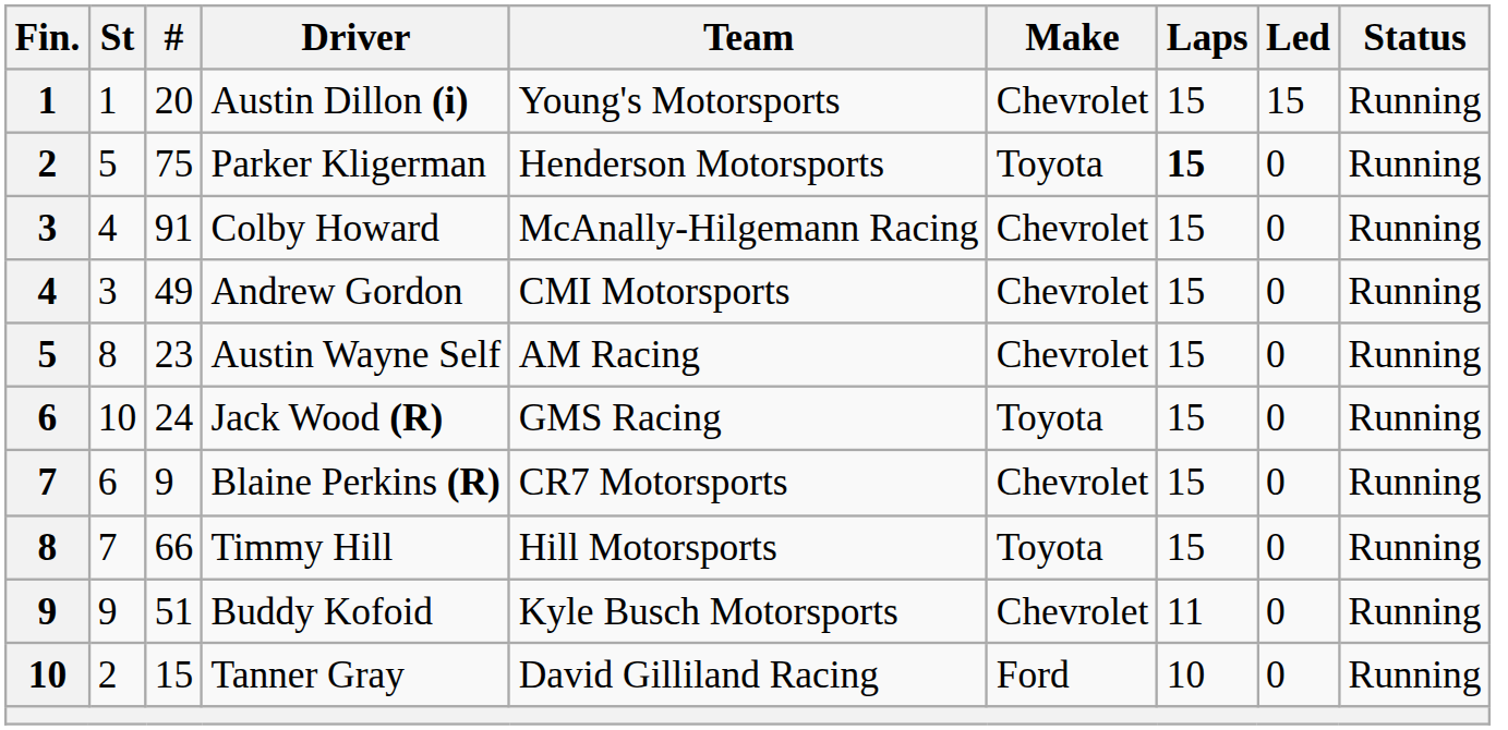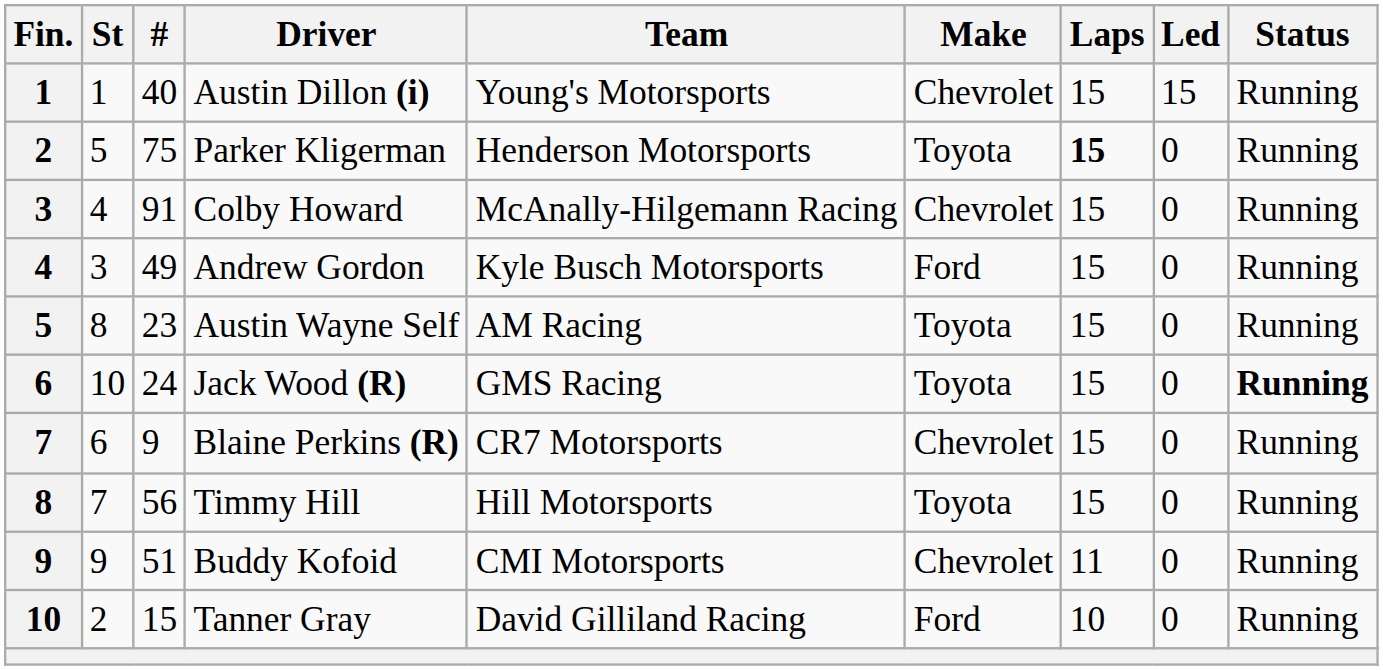Austin Dillon (i) | #: 20 -> 40
Andrew Gordon | Team: CMI Motorsports -> Kyle Busch Motorsports
Andrew Gordon | Make: Chevrolet -> Ford
Austin Wayne Self | Make: Chevrolet -> Toyota
Jack Wood (R) | Status: normal -> bold
Timmy Hill | #: 66 -> 56
Buddy Kofoid | Team: Kyle Busch Motorsports -> CMI Motorsports
